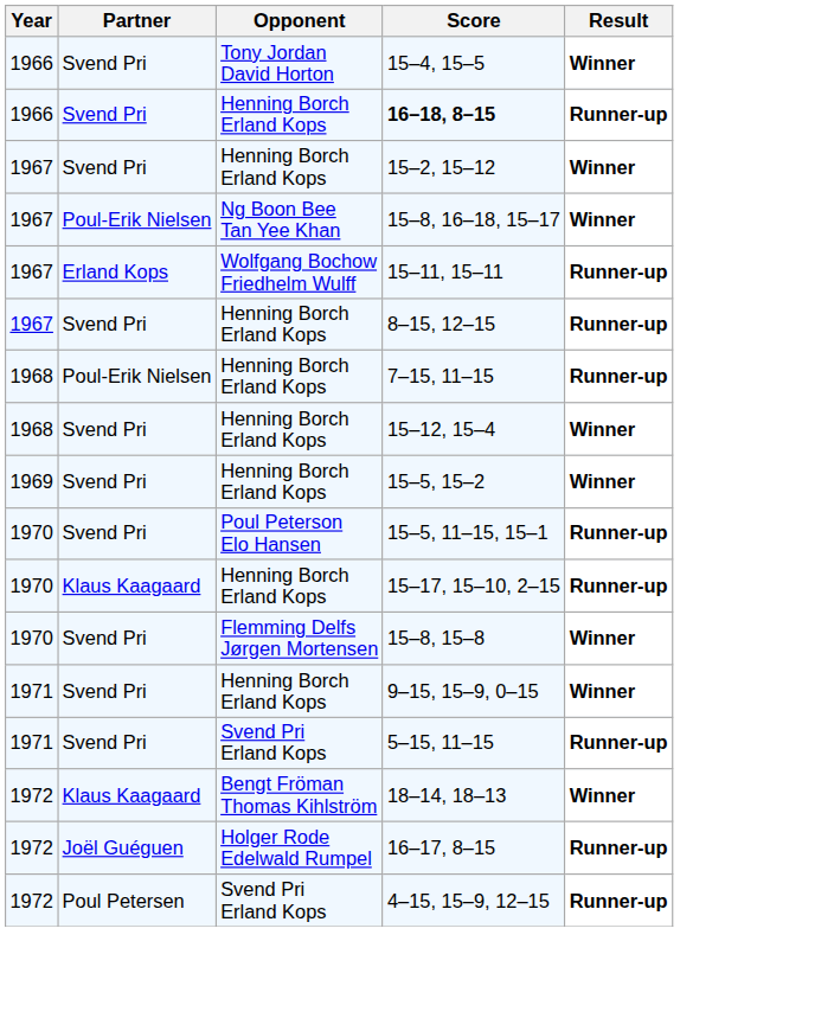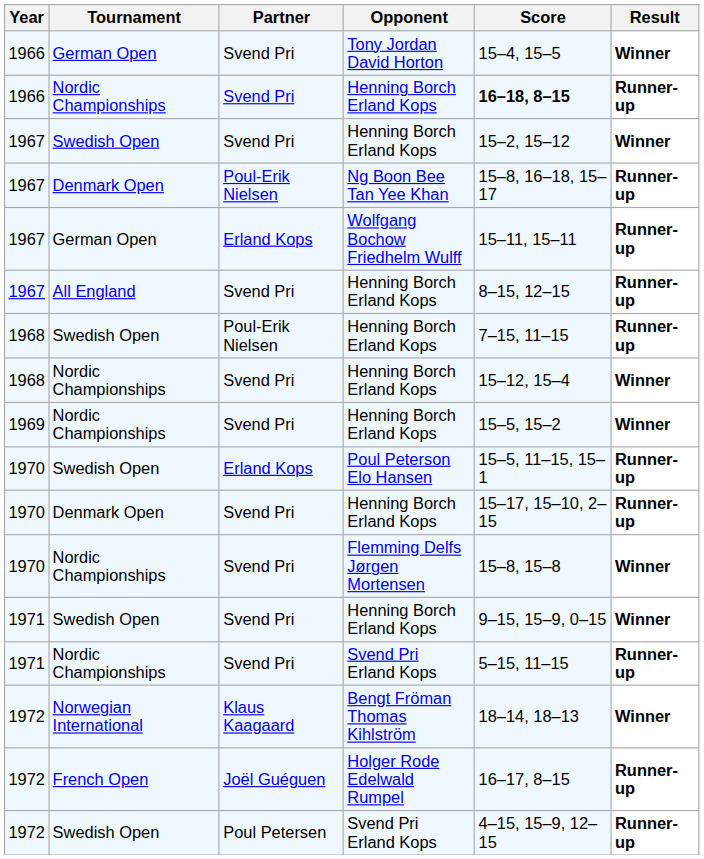+ column: Tournament | German Open | Nordic Championships | Swedish Open | Denmark Open | German Open | All England | Swedish Open | Nordic Championships | Nordic Championships | Swedish Open | Denmark Open | Nordic Championships | Swedish Open | Nordic Championships | Norwegian International | French Open | Swedish Open
Ng Boon Bee Tan Yee Khan | Result: Winner -> Runner-up
Poul Peterson Elo Hansen | Partner: Svend Pri -> Erland Kops
1970 / Henning Borch Erland Kops | Partner: Klaus Kaagaard -> Svend Pri
